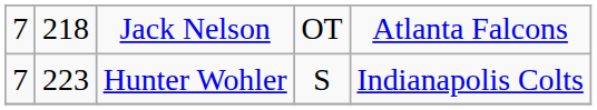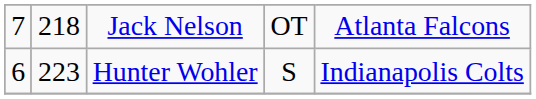Hunter Wohler | column 1: 7 -> 6
